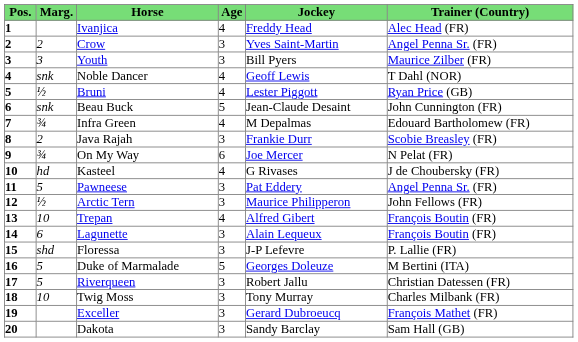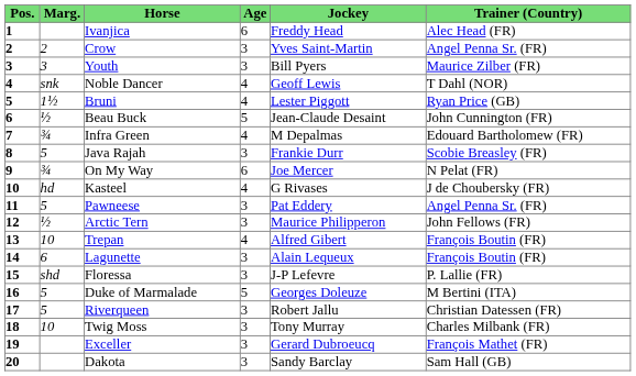Ivanjica | Age: 4 -> 6
Bruni | Marg.: ½ -> 1½
Beau Buck | Marg.: snk -> ½
Java Rajah | Marg.: 2 -> 5
